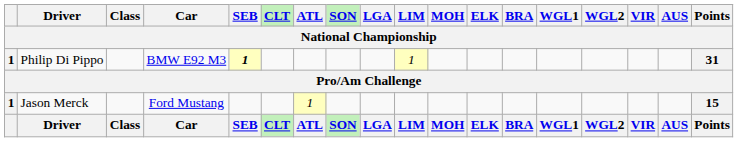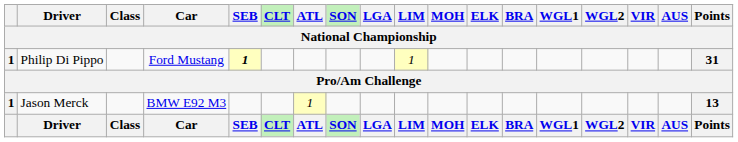Philip Di Pippo | Car: BMW E92 M3 -> Ford Mustang
Jason Merck | Car: Ford Mustang -> BMW E92 M3
Jason Merck | Points: 15 -> 13
